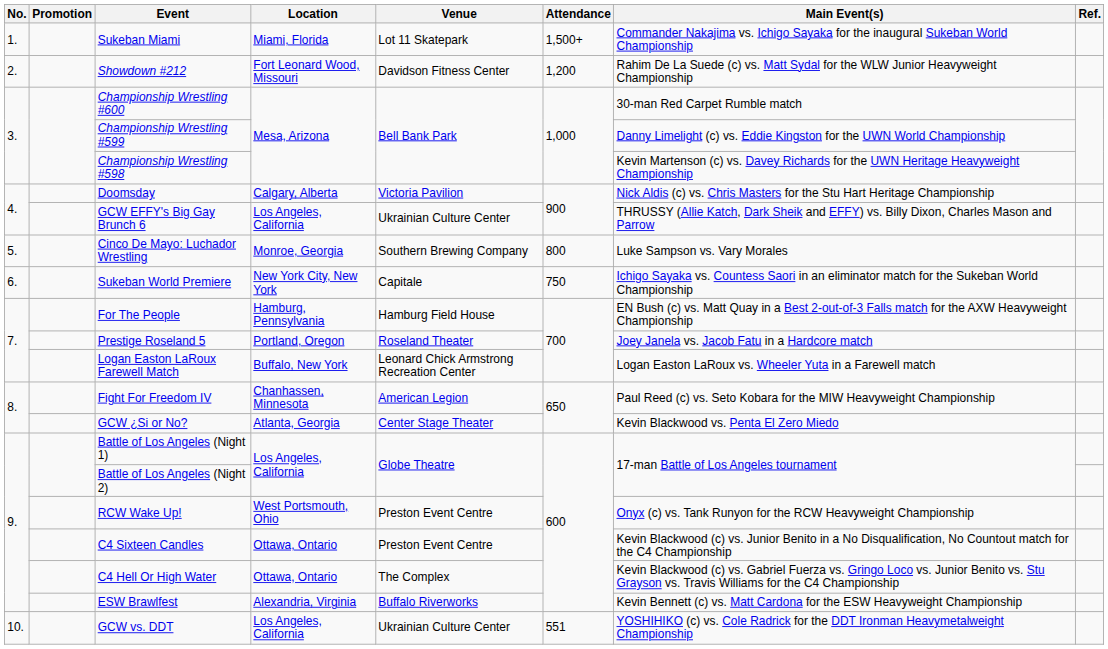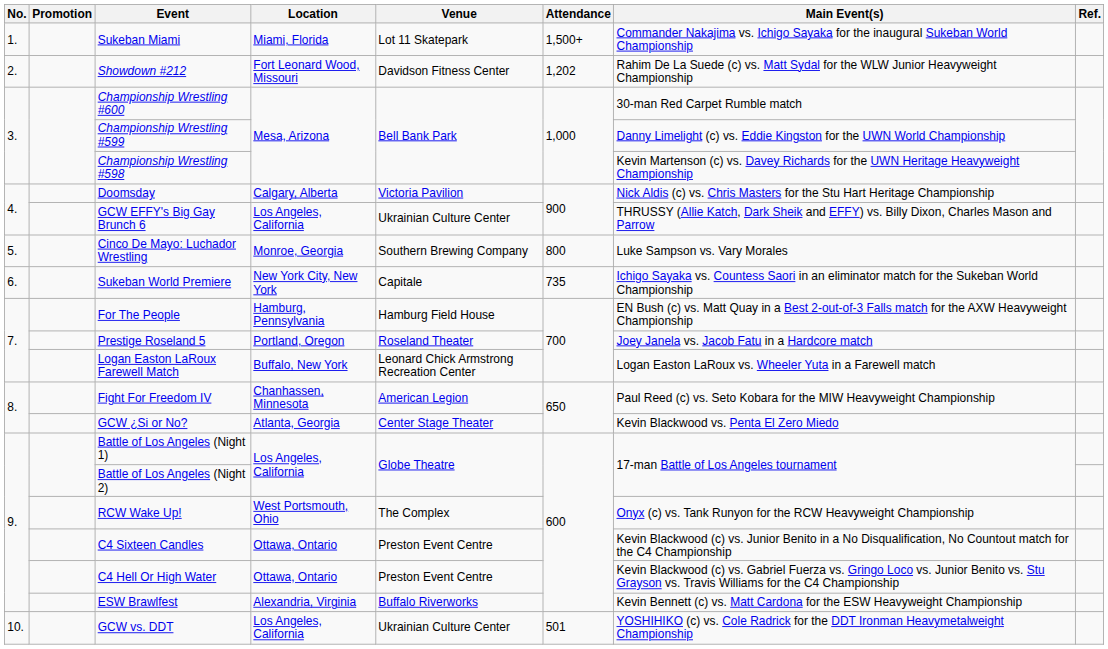Showdown #212 | Attendance: 1,200 -> 1,202
Sukeban World Premiere | Attendance: 750 -> 735
RCW Wake Up! | Venue: Preston Event Centre -> The Complex
C4 Hell Or High Water | Venue: The Complex -> Preston Event Centre
GCW vs. DDT | Attendance: 551 -> 501
